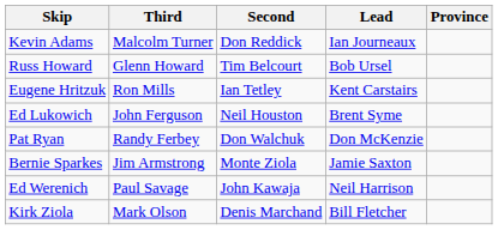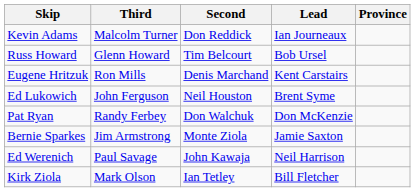Eugene Hritzuk | Second: Ian Tetley -> Denis Marchand
Kirk Ziola | Second: Denis Marchand -> Ian Tetley
